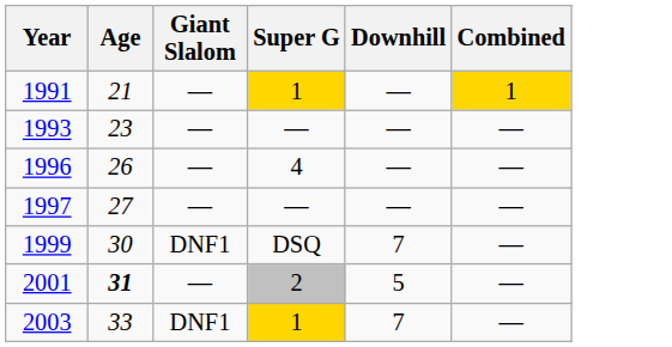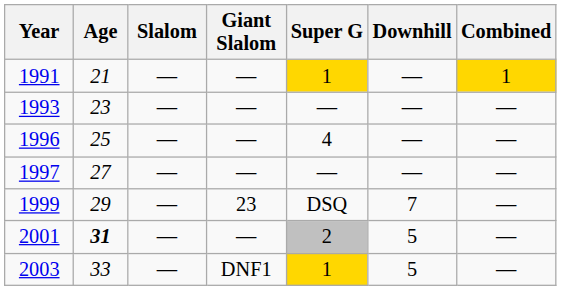+ column: Slalom | — | — | — | — | — | — | —
1996 | Age: 26 -> 25
1999 | Age: 30 -> 29
1999 | Giant Slalom: DNF1 -> 23
2003 | Downhill: 7 -> 5
